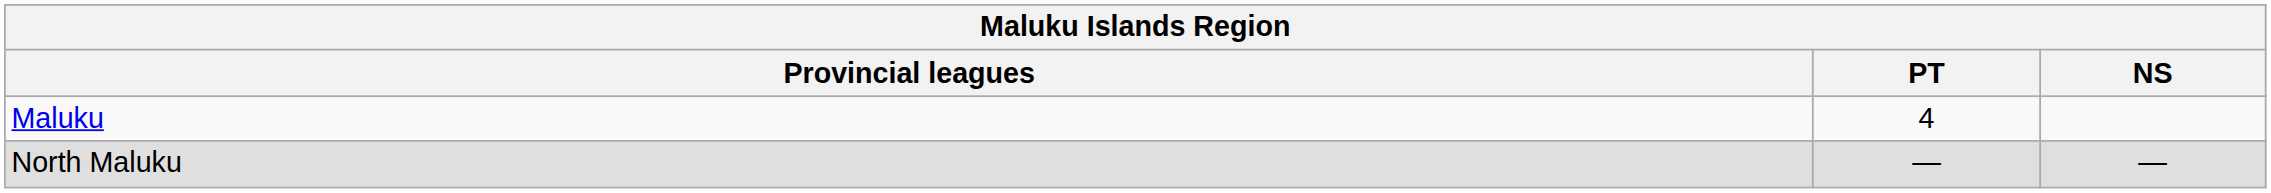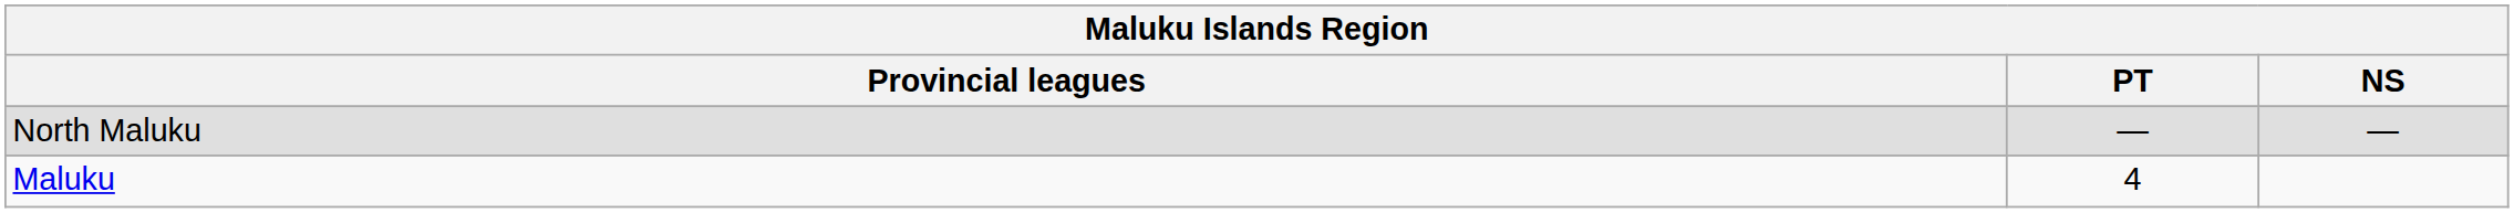rows swapped: Maluku <-> North Maluku
